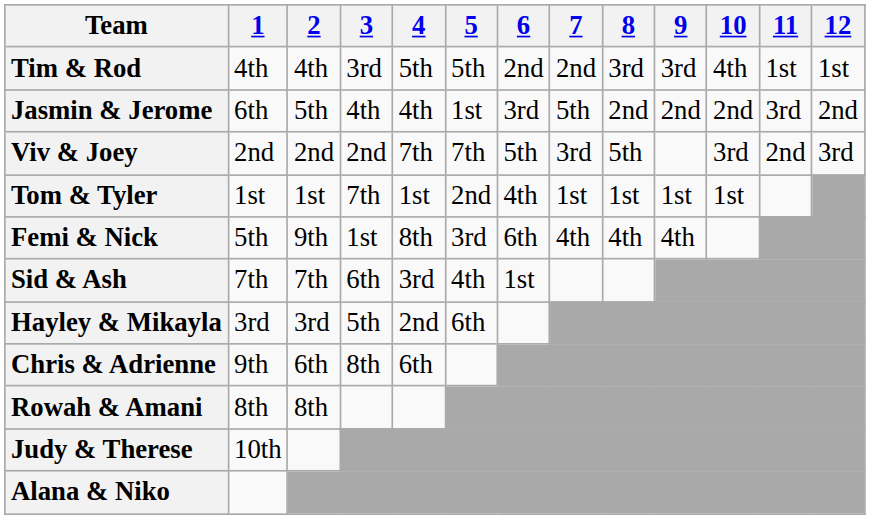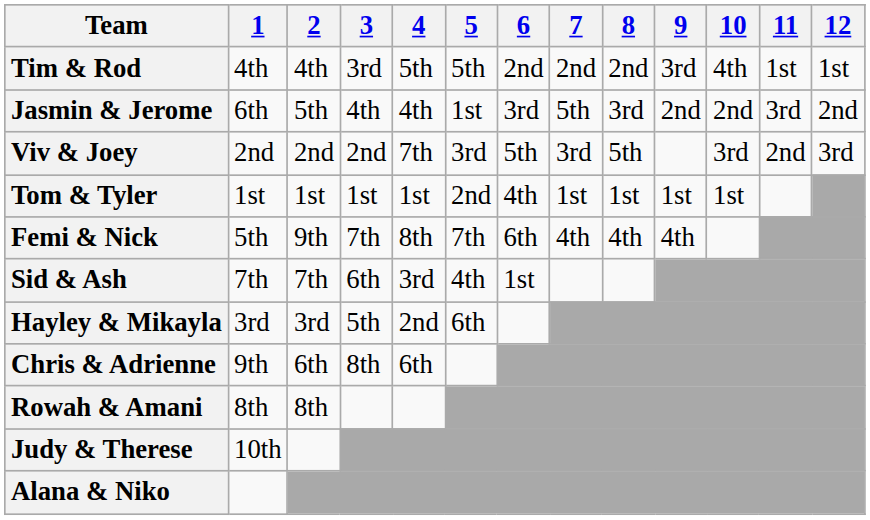Tim & Rod | 8: 3rd -> 2nd
Jasmin & Jerome | 8: 2nd -> 3rd
Viv & Joey | 5: 7th -> 3rd
Tom & Tyler | 3: 7th -> 1st
Femi & Nick | 3: 1st -> 7th
Femi & Nick | 5: 3rd -> 7th
